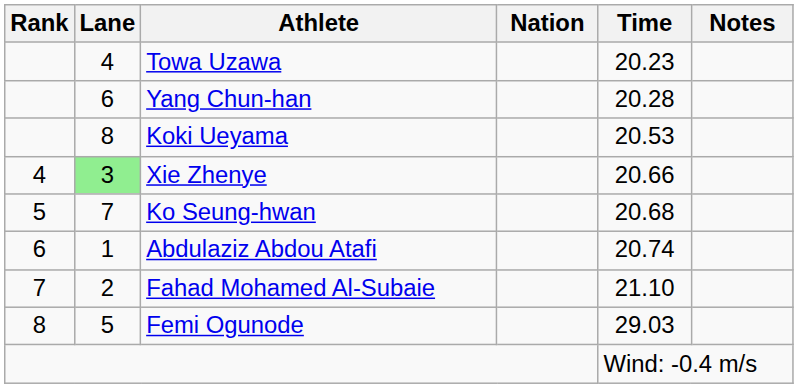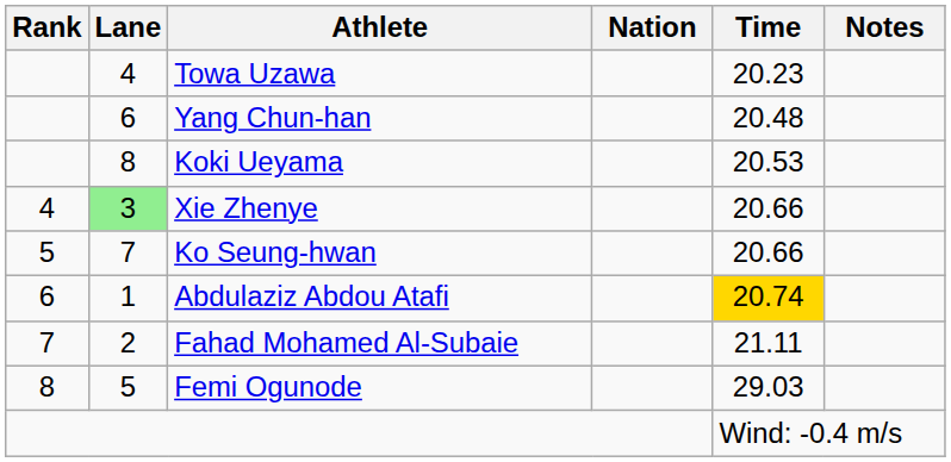Yang Chun-han | Time: 20.28 -> 20.48
Ko Seung-hwan | Time: 20.68 -> 20.66
Abdulaziz Abdou Atafi | Time: no background -> gold background
Fahad Mohamed Al-Subaie | Time: 21.10 -> 21.11
